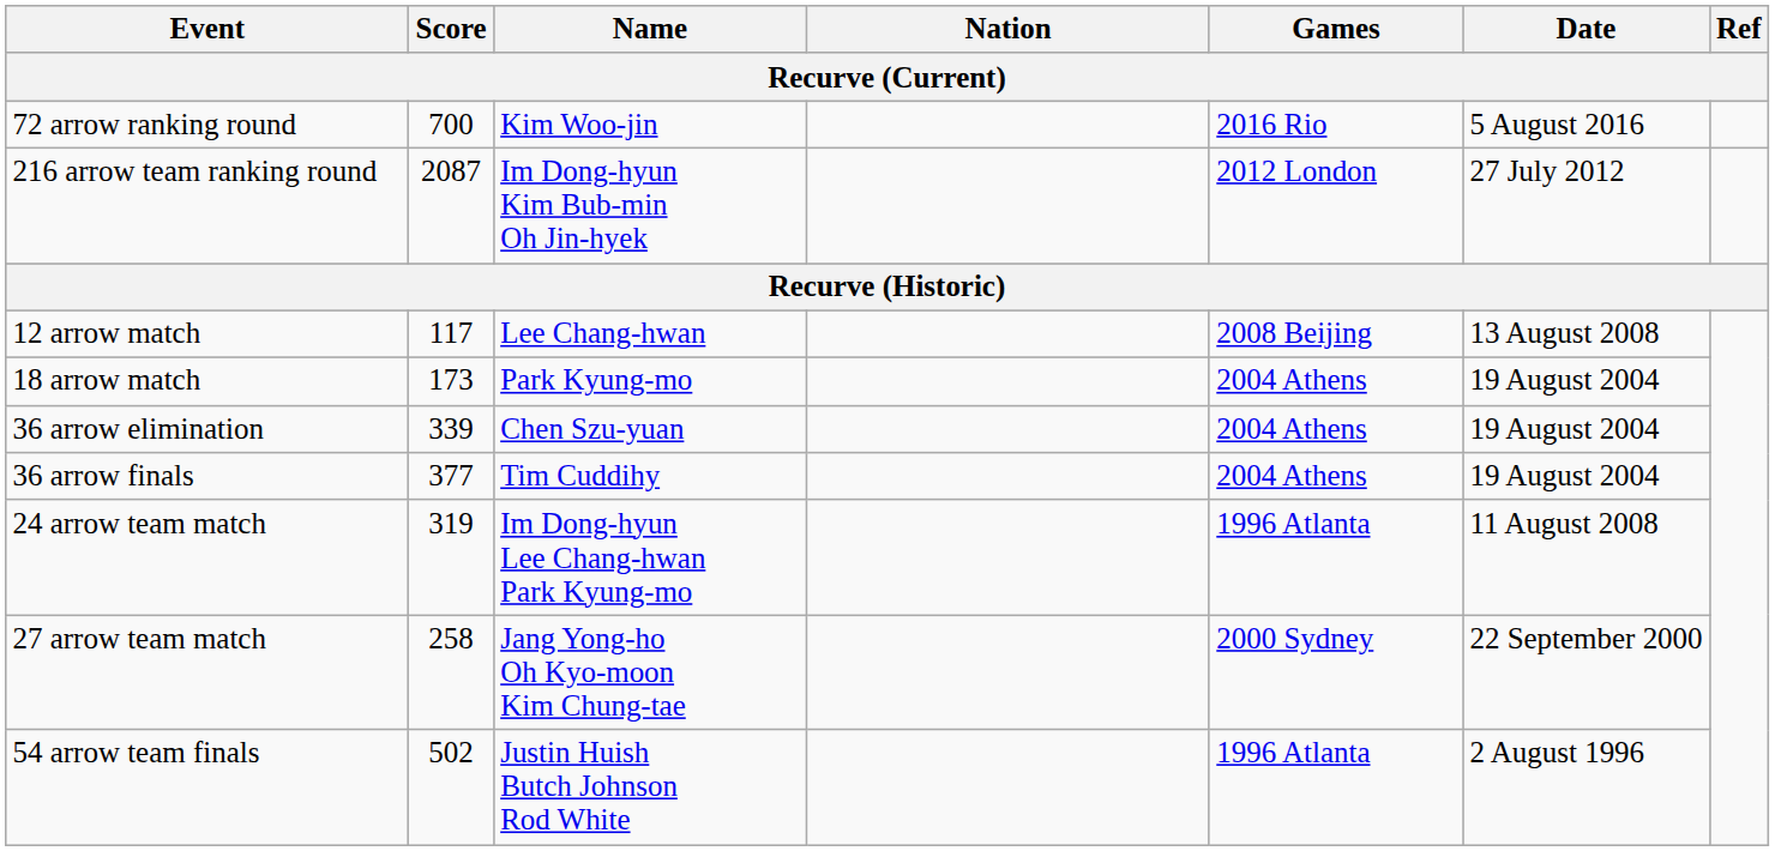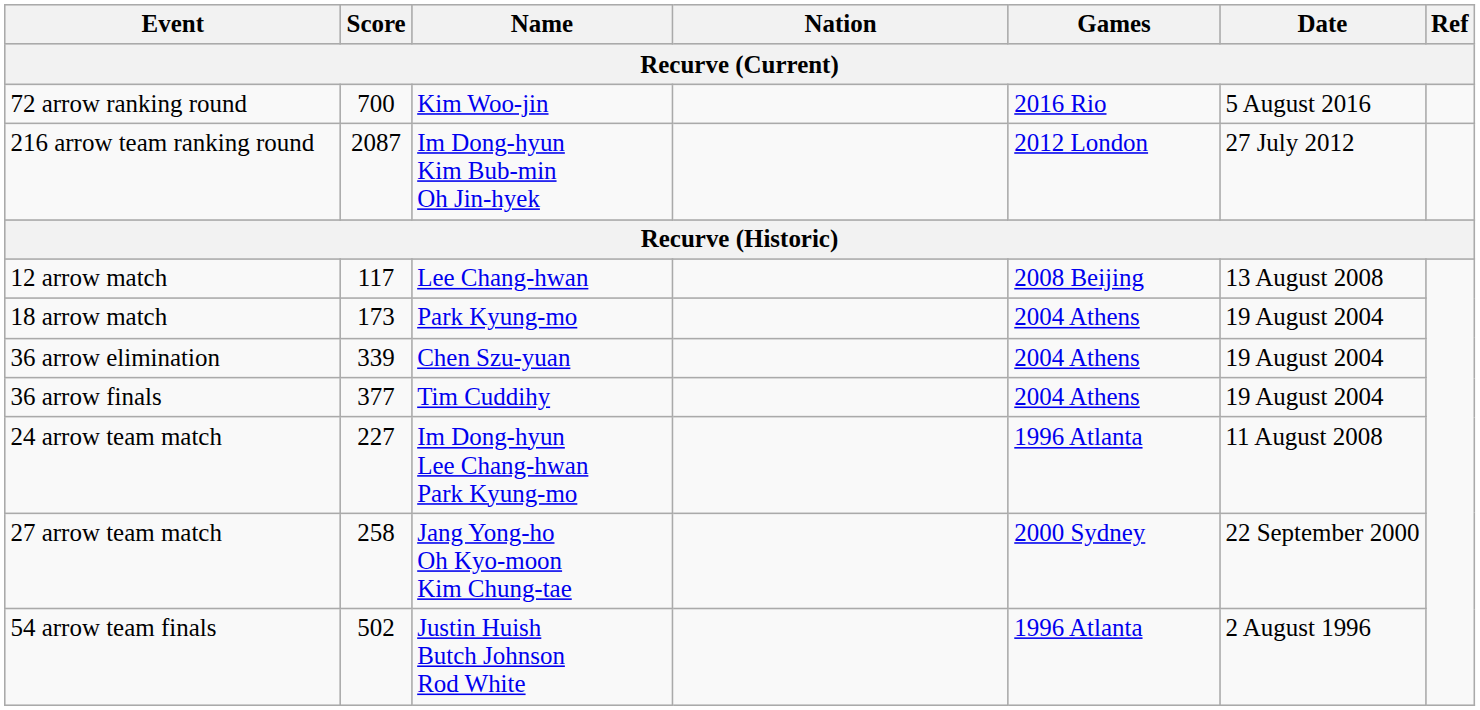24 arrow team match | Score: 319 -> 227
